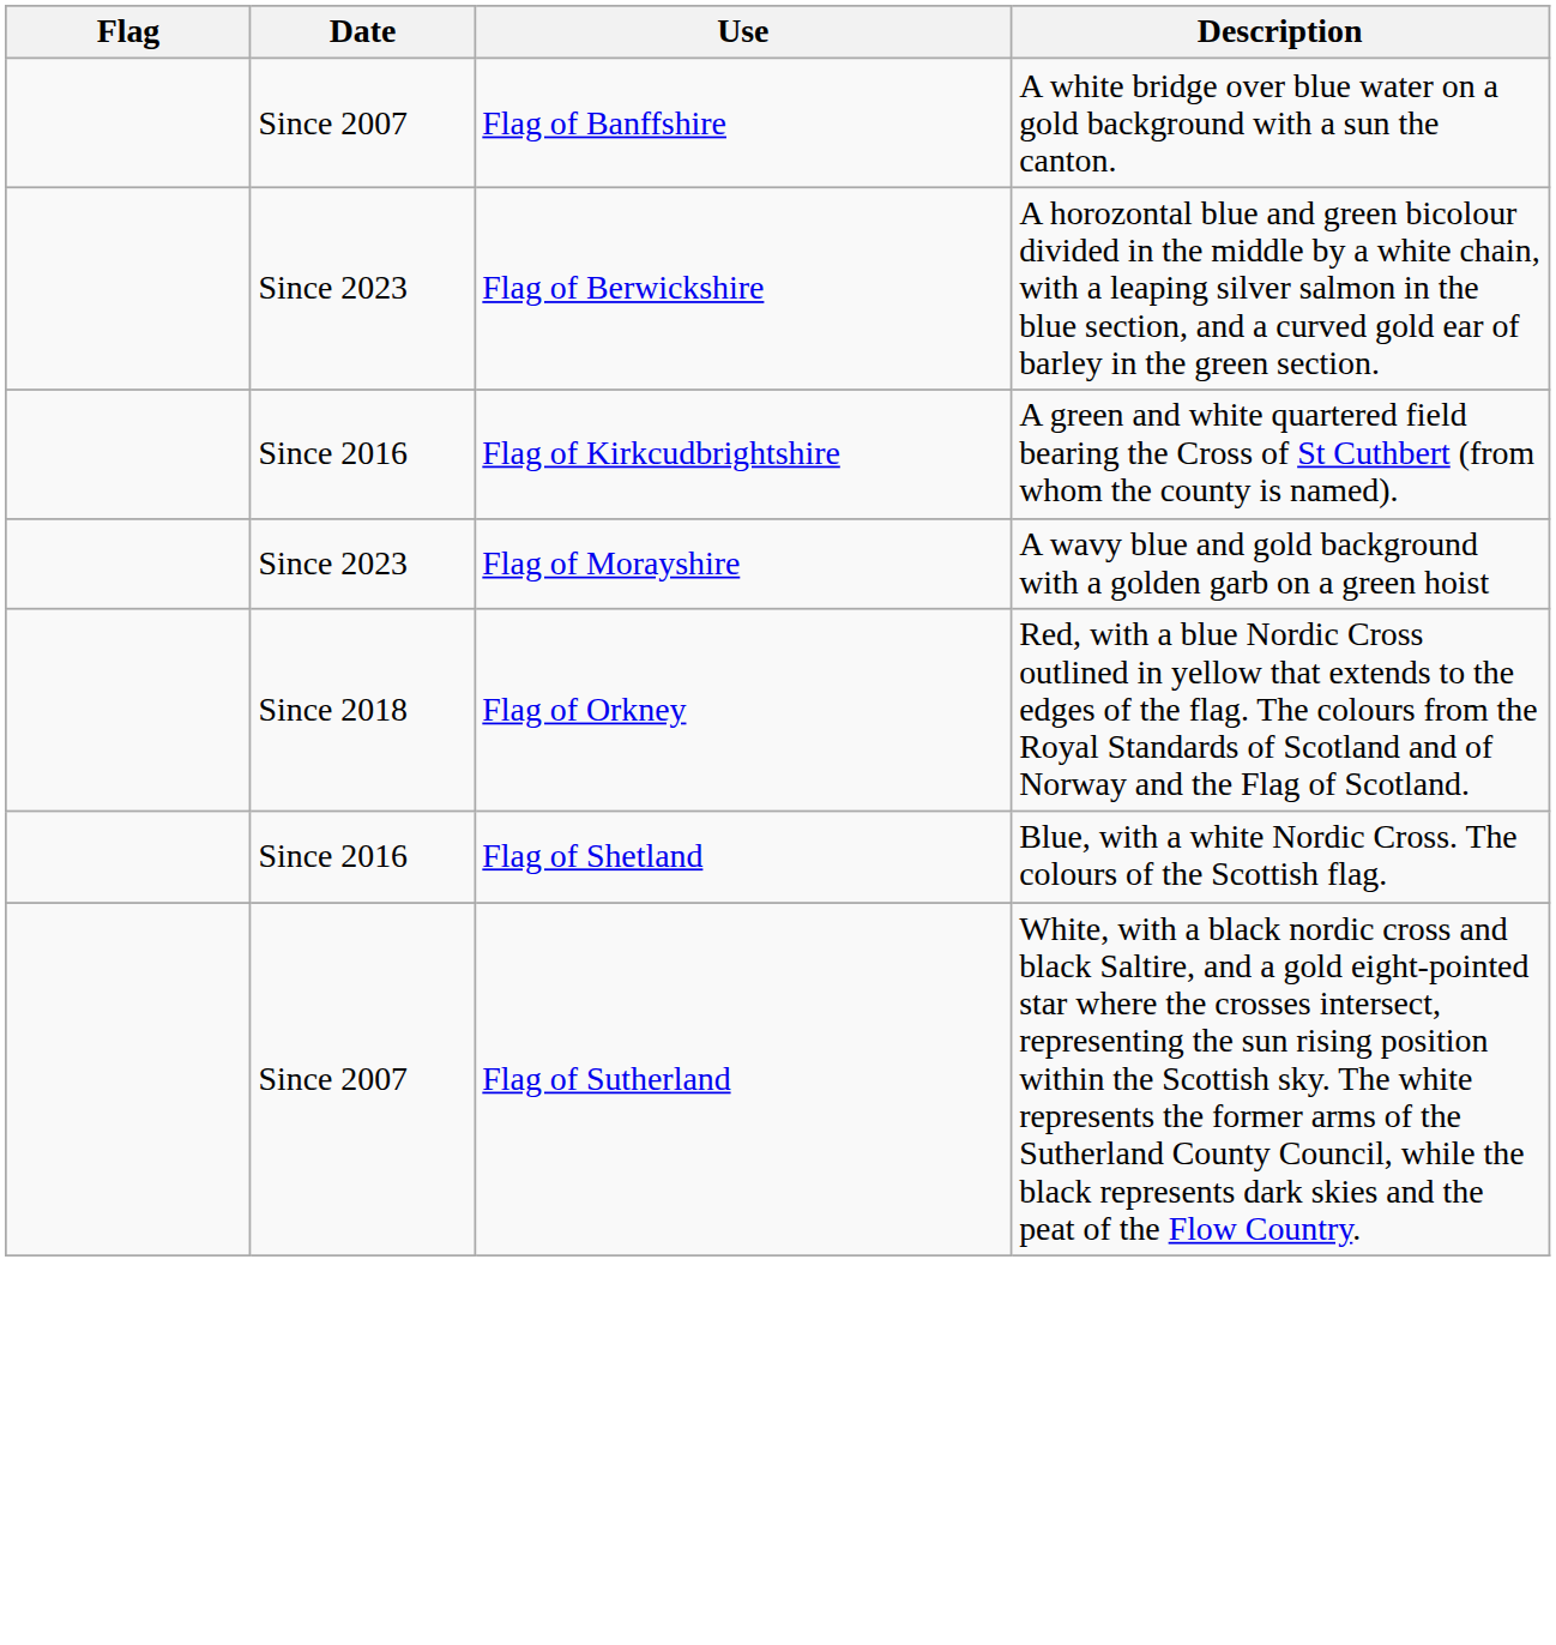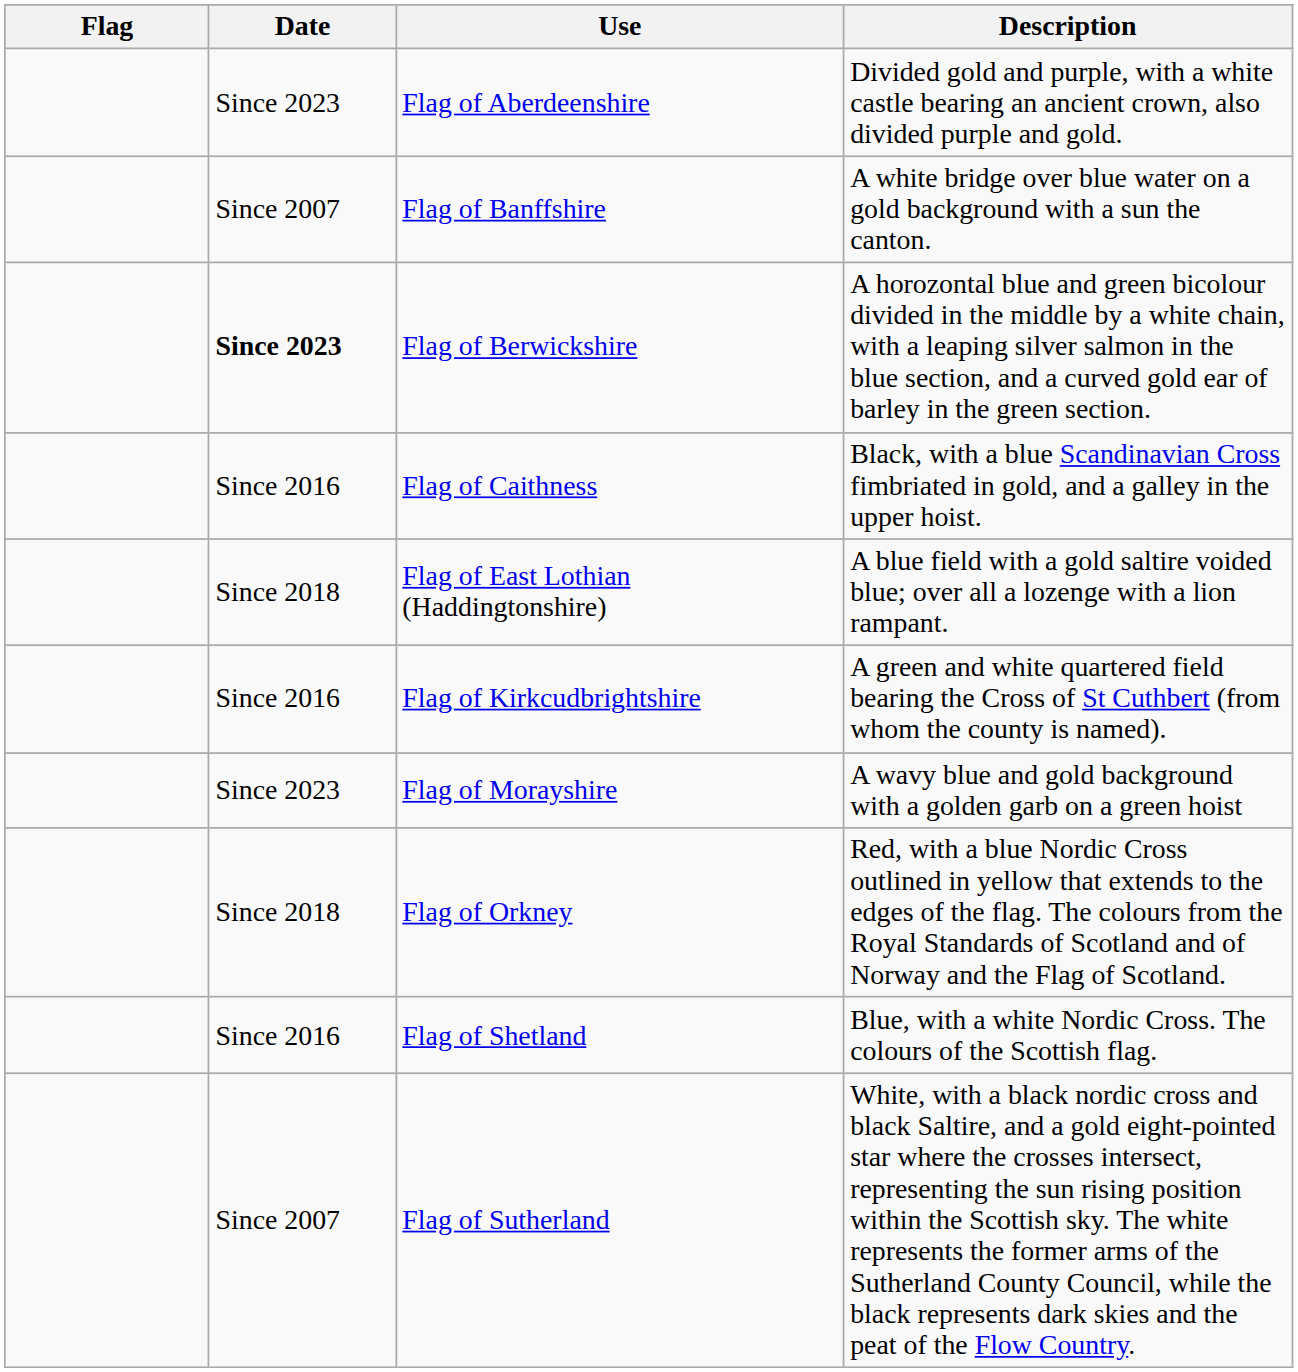+ row: Since 2023 | Flag of Aberdeenshire | Divided gold and purple, with a white castle bearing an ancient crown, also divided purple and gold.
Flag of Berwickshire | Date: normal -> bold
+ row: Since 2016 | Flag of Caithness | Black, with a blue Scandinavian Cross fimbriated in gold, and a galley in the upper hoist.
+ row: Since 2018 | Flag of East Lothian (Haddingtonshire) | A blue field with a gold saltire voided blue; over all a lozenge with a lion rampant.
